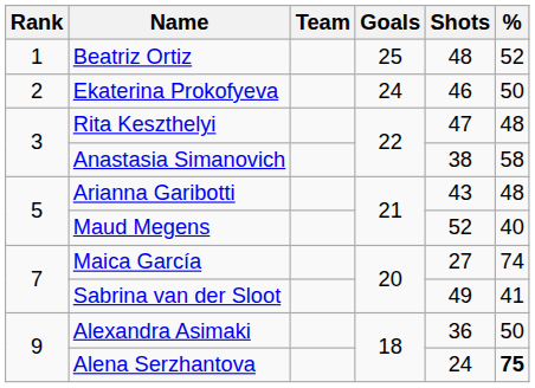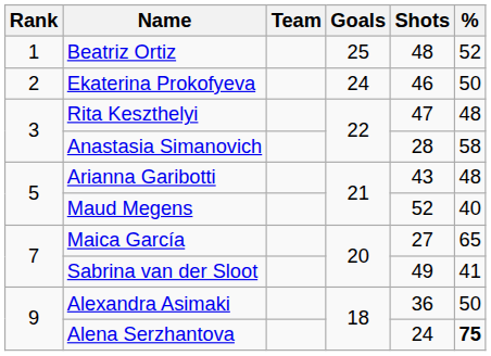Anastasia Simanovich | Shots: 38 -> 28
Maica García | %: 74 -> 65
